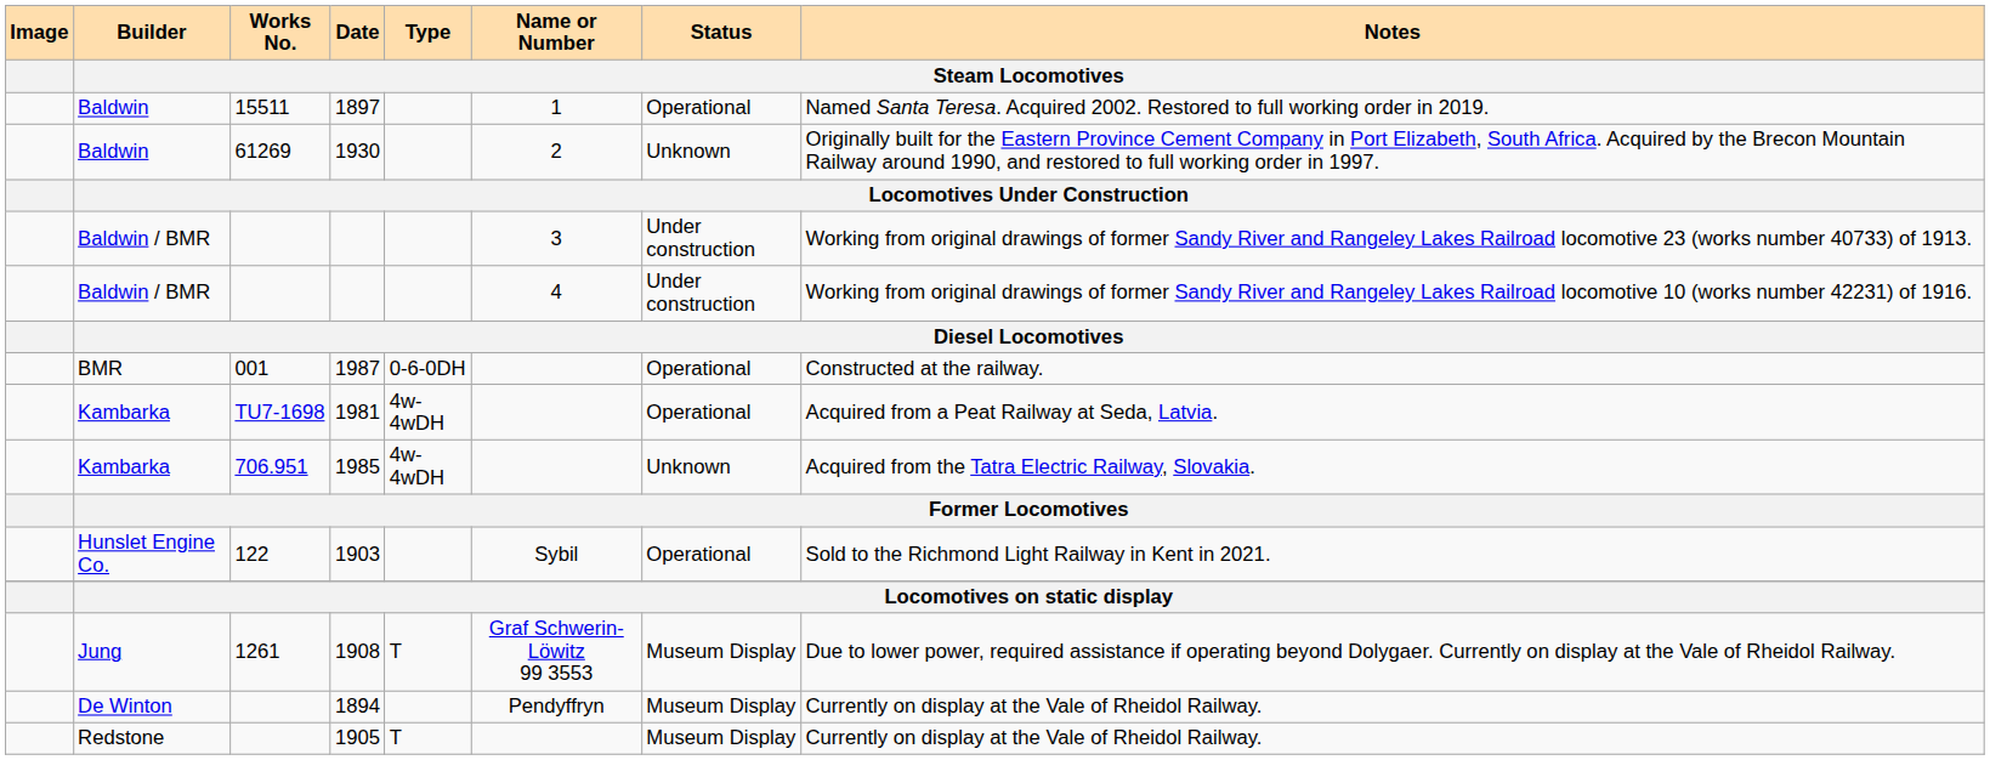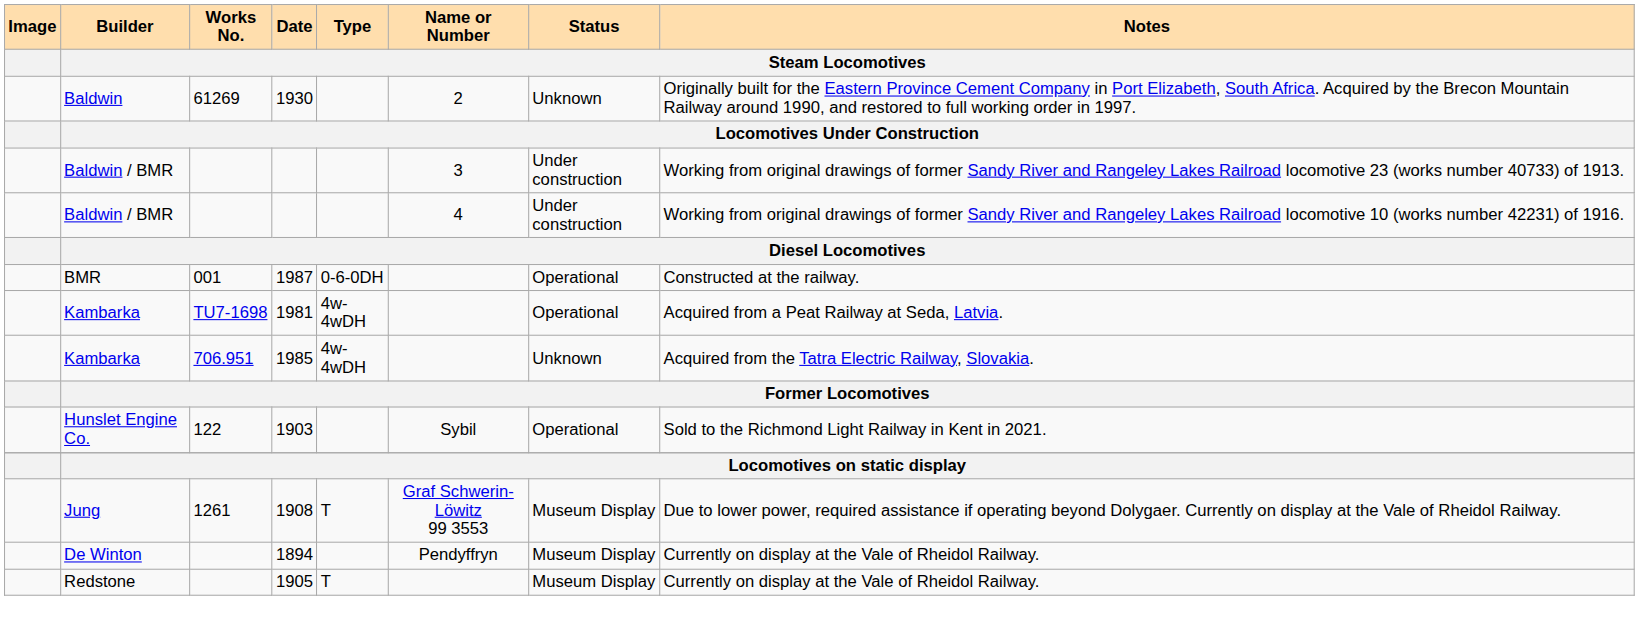- row: Baldwin | 15511 | 1897 | 1 | Operational | Named Santa Teresa. Acquired 2002. Restored to full working order in 2019.
